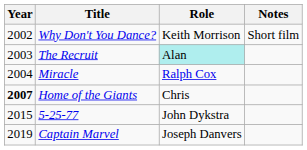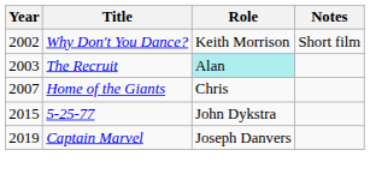- row: 2004 | Miracle | Ralph Cox
Home of the Giants | Year: bold -> normal
